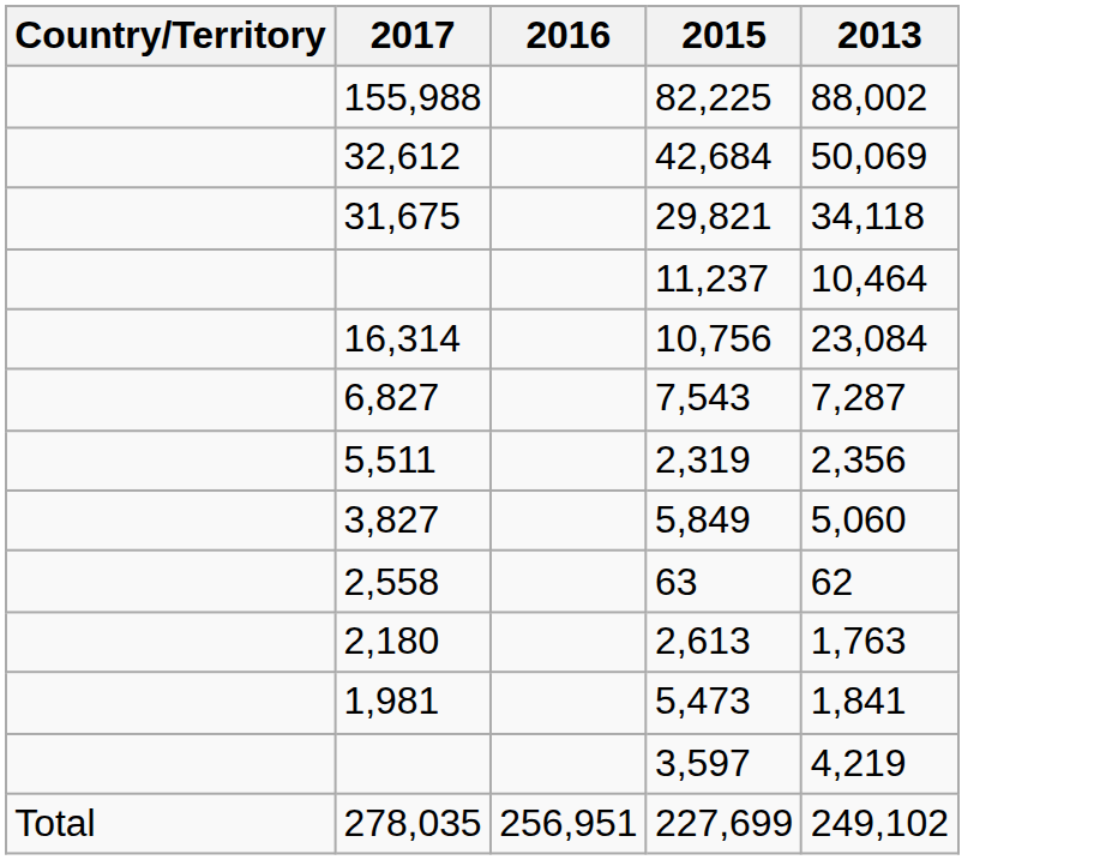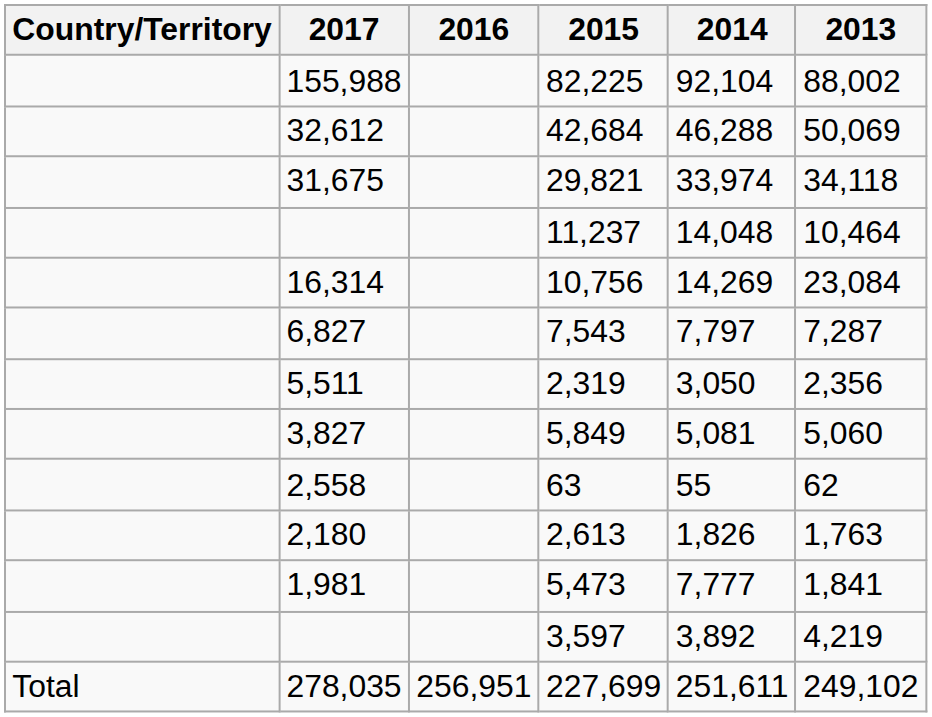+ column: 2014 | 92,104 | 46,288 | 33,974 | 14,048 | 14,269 | 7,797 | 3,050 | 5,081 | 55 | 1,826 | 7,777 | 3,892 | 251,611
